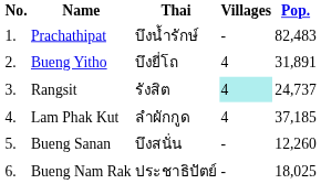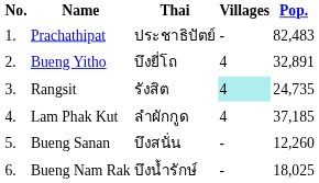Prachathipat | Thai: บึงน้ำรักษ์ -> ประชาธิปัตย์
Bueng Yitho | Pop.: 31,891 -> 32,891
Rangsit | Pop.: 24,737 -> 24,735
Bueng Nam Rak | Thai: ประชาธิปัตย์ -> บึงน้ำรักษ์
